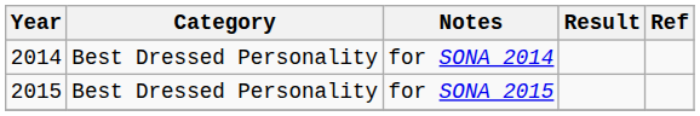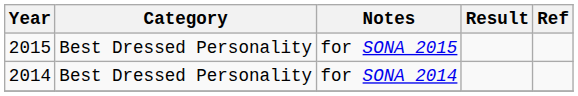rows swapped: for SONA 2014 <-> for SONA 2015
